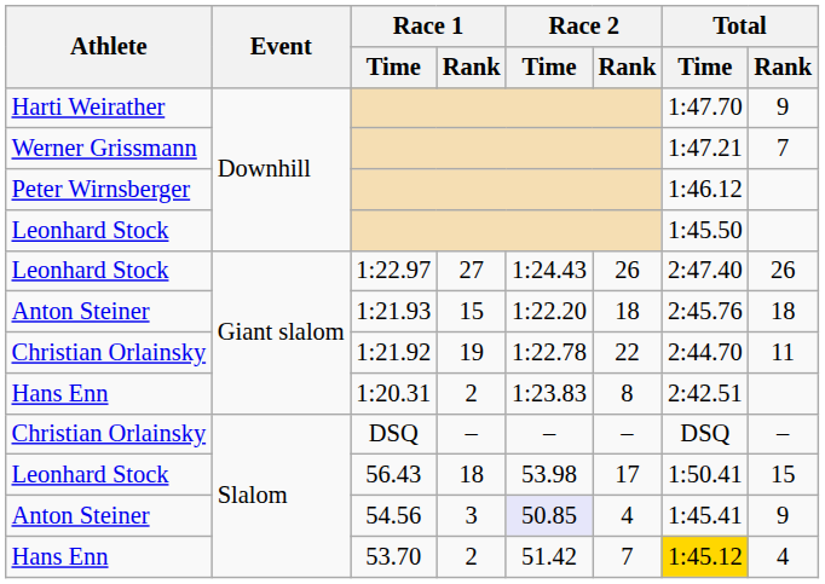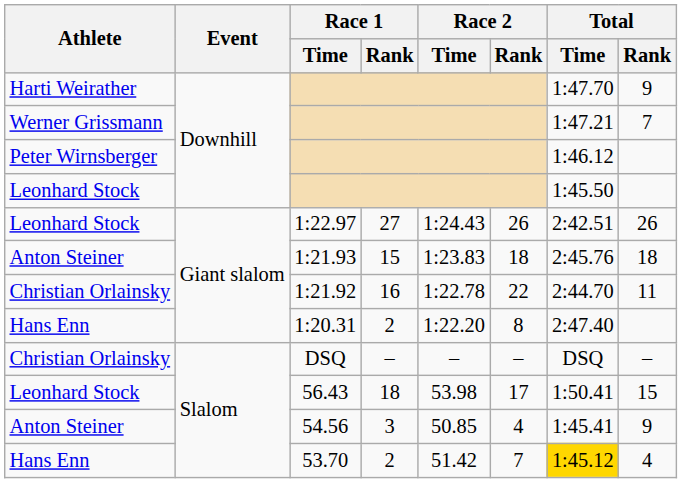1:22.97 | Total / Time: 2:47.40 -> 2:42.51
1:21.93 | Race 2 / Time: 1:22.20 -> 1:23.83
1:21.92 | Race 1 / Rank: 19 -> 16
1:20.31 | Race 2 / Time: 1:23.83 -> 1:22.20
1:20.31 | Total / Time: 2:42.51 -> 2:47.40
54.56 | Race 2 / Time: lavender background -> no background
